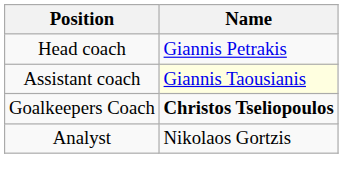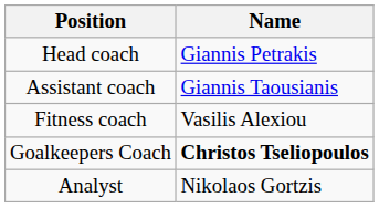Assistant coach | Name: lightyellow background -> no background
+ row: Fitness coach | Vasilis Alexiou
